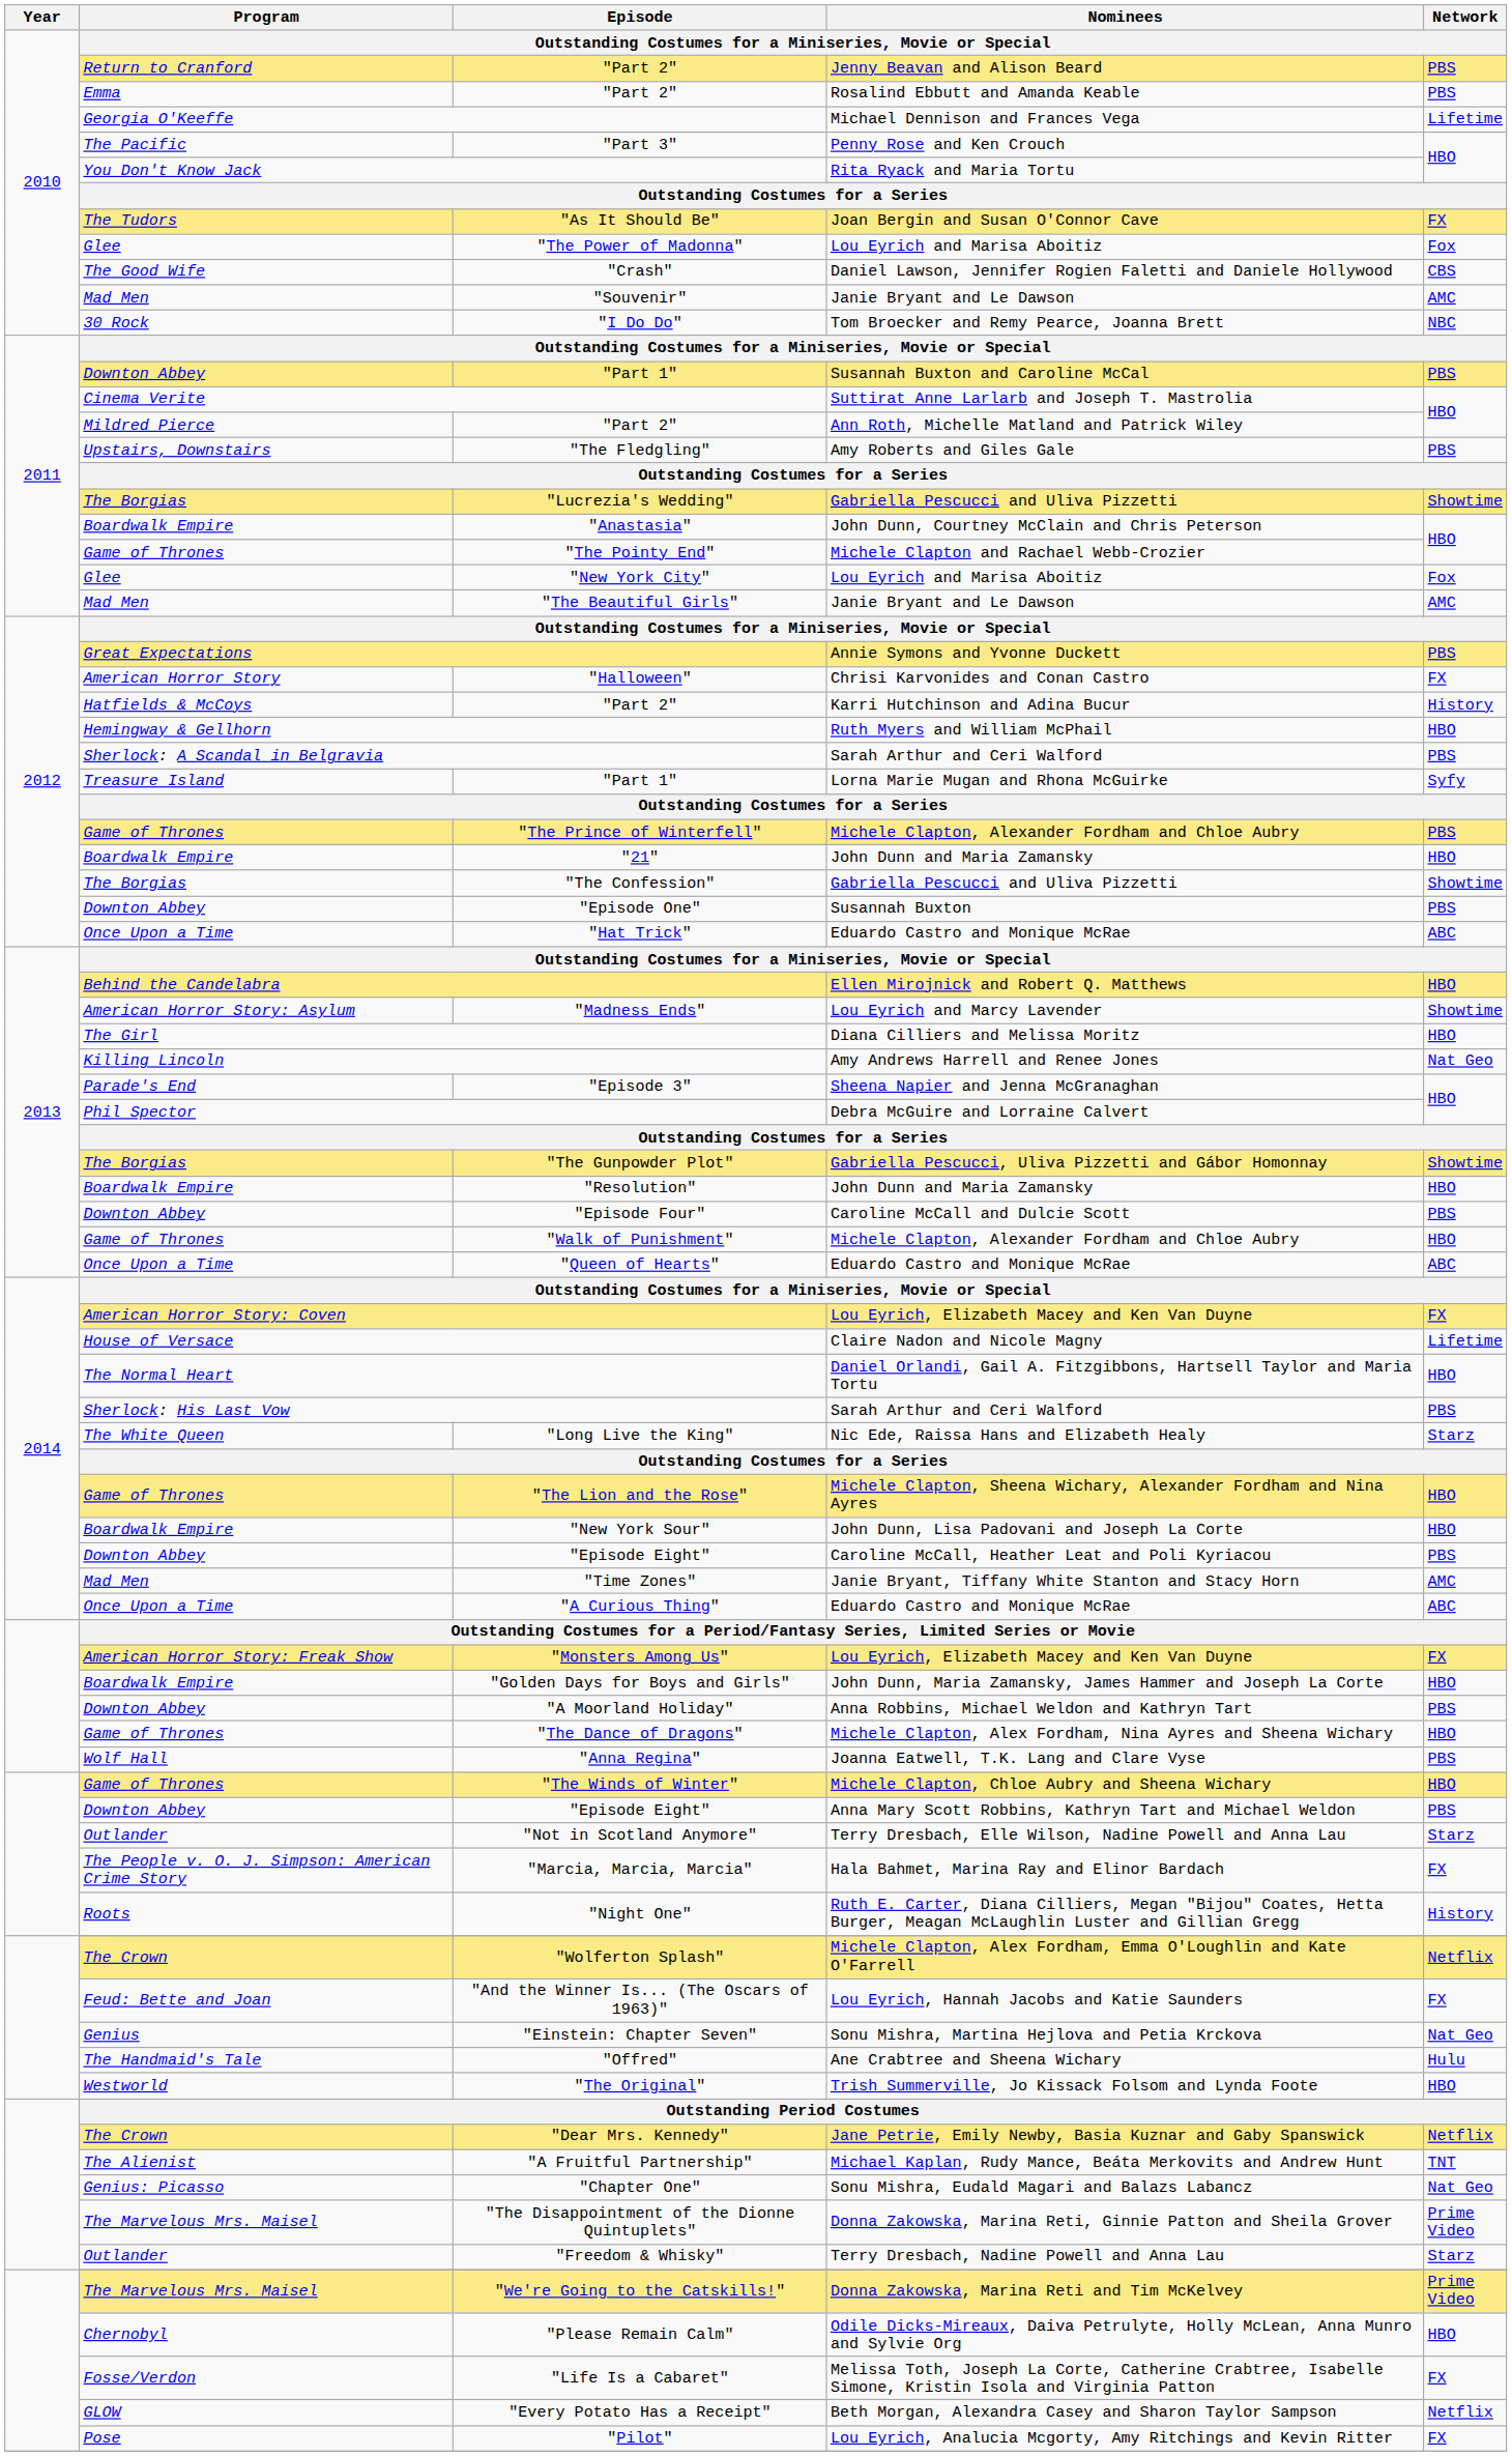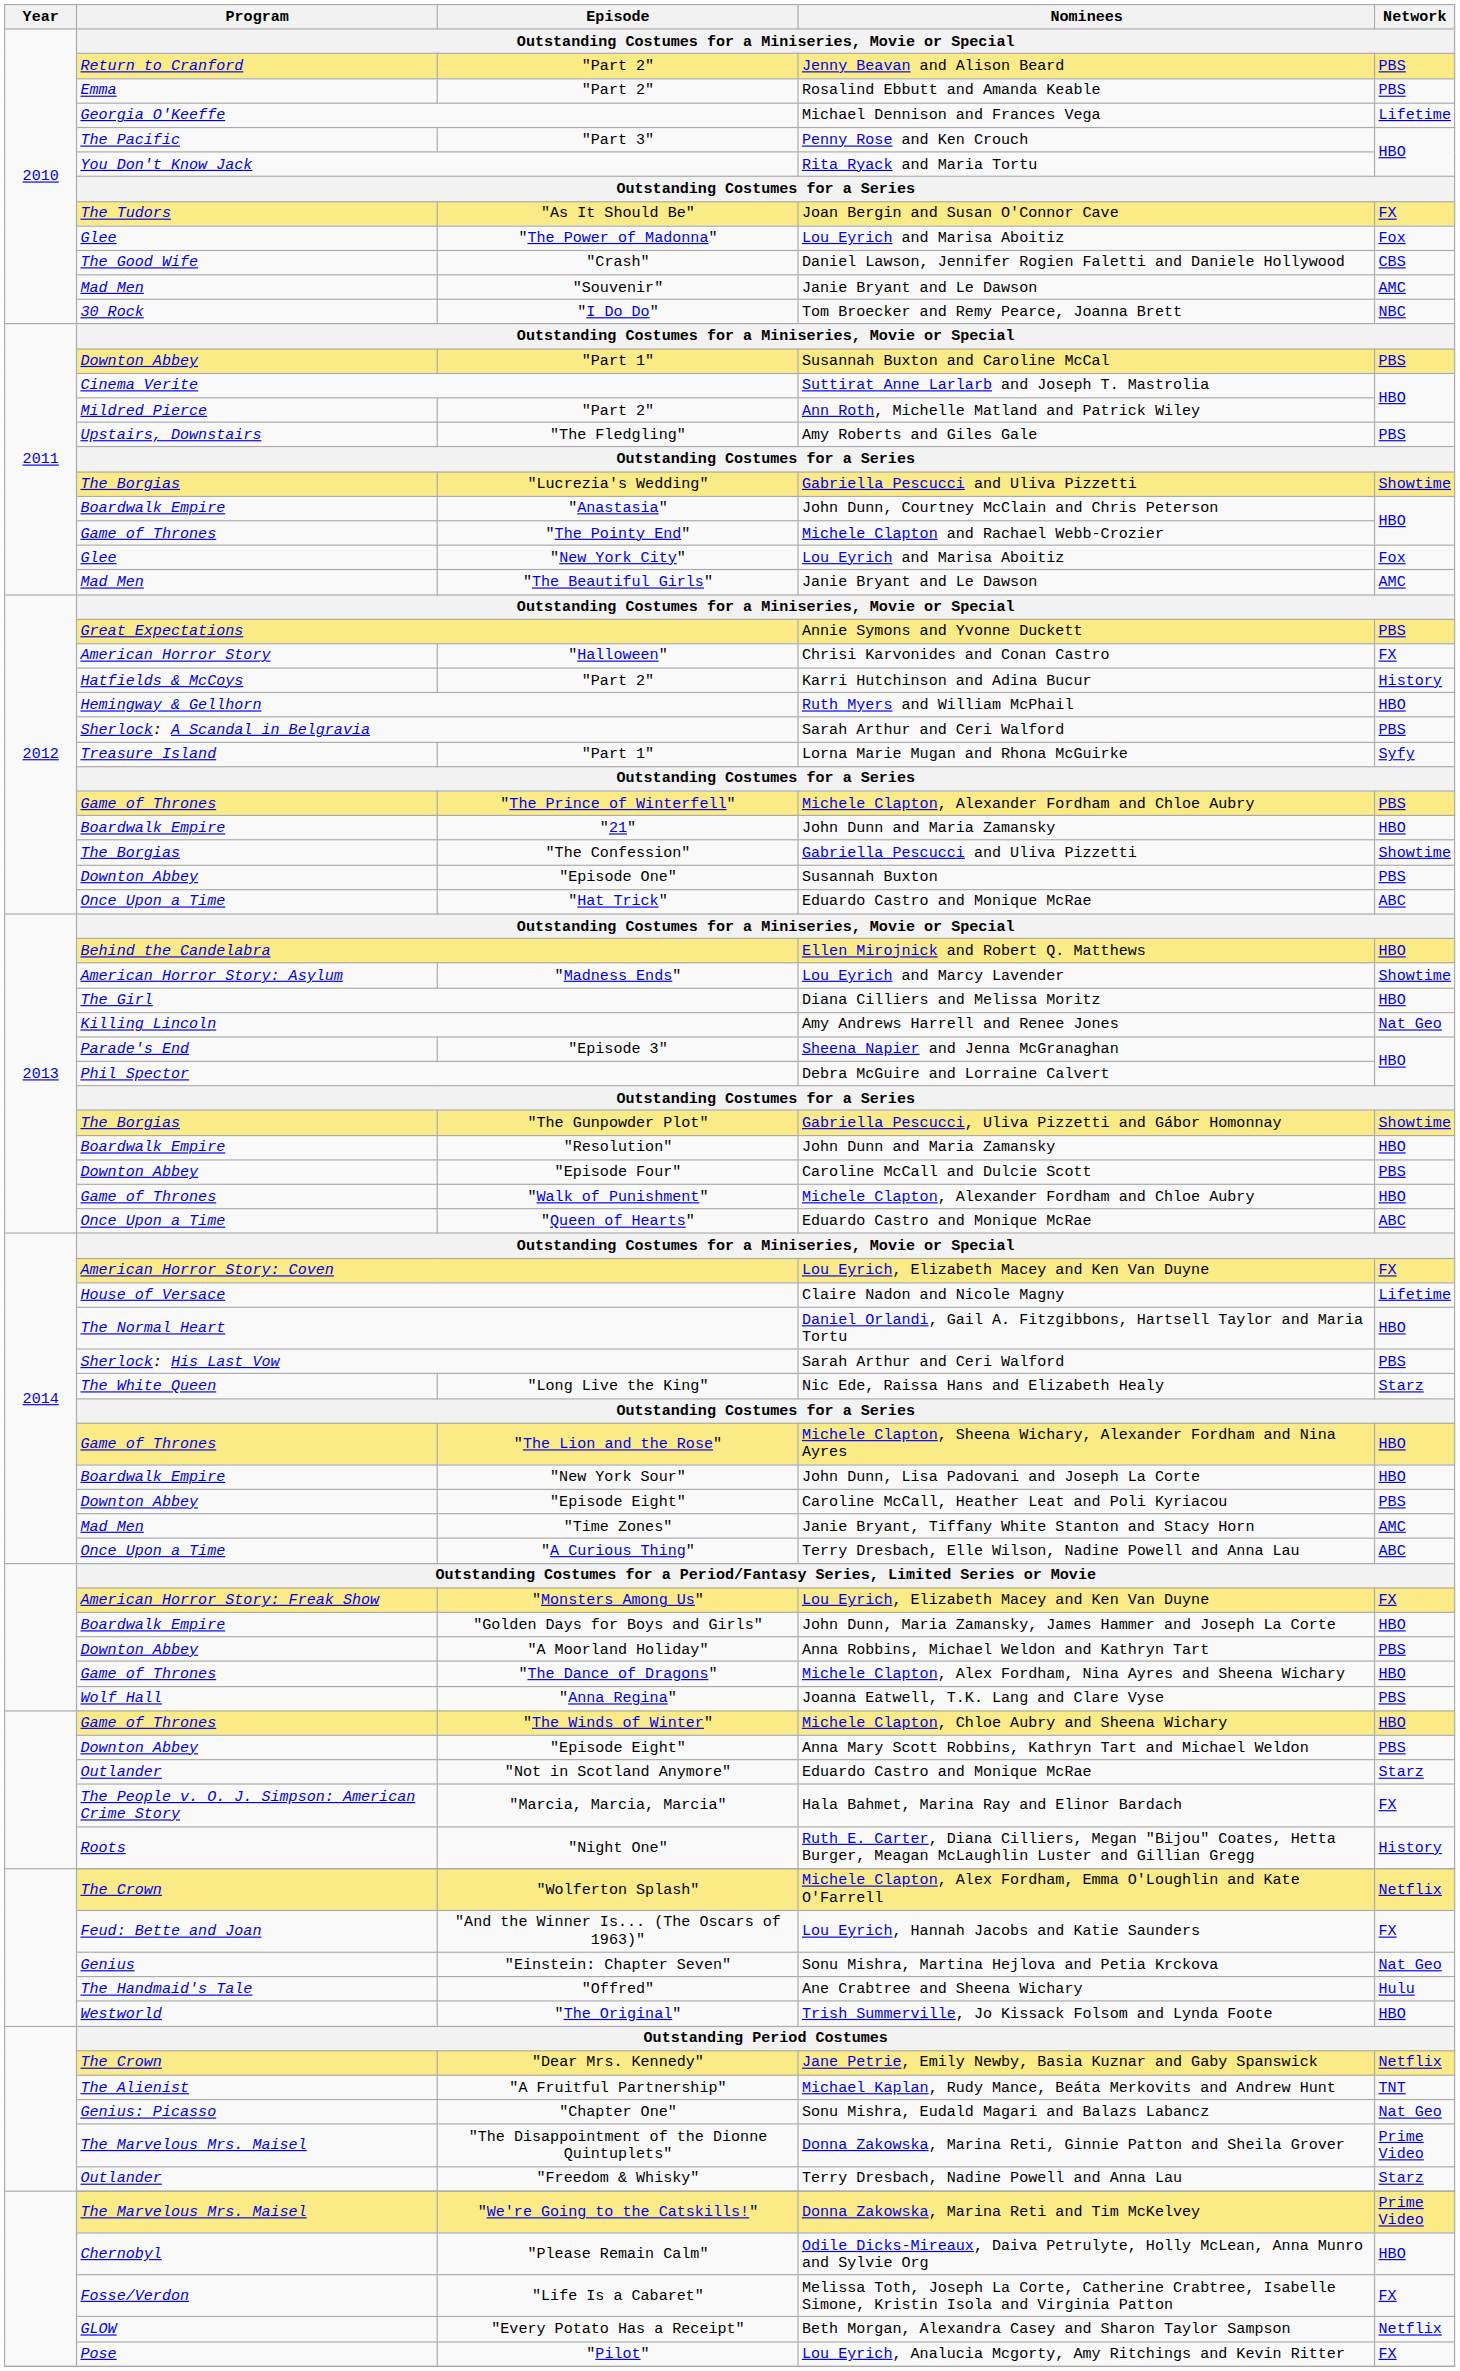"A Curious Thing" | Nominees: Eduardo Castro and Monique McRae -> Terry Dresbach, Elle Wilson, Nadine Powell and Anna Lau
"Not in Scotland Anymore" | Nominees: Terry Dresbach, Elle Wilson, Nadine Powell and Anna Lau -> Eduardo Castro and Monique McRae
